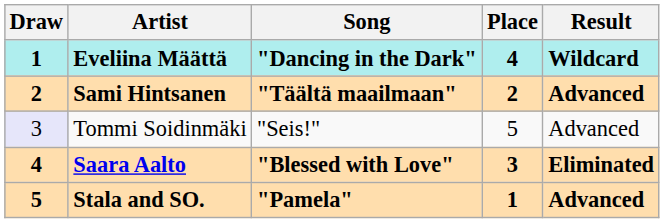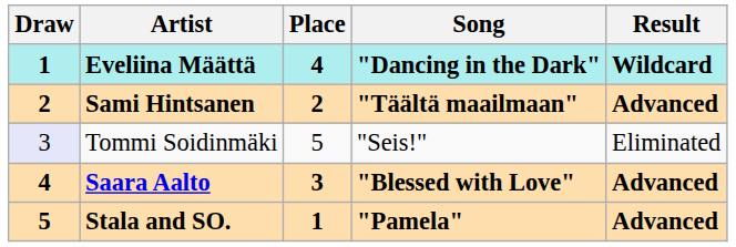columns swapped: Song <-> Place
Tommi Soidinmäki | Result: Advanced -> Eliminated
Saara Aalto | Result: Eliminated -> Advanced
